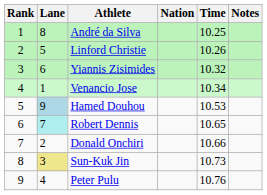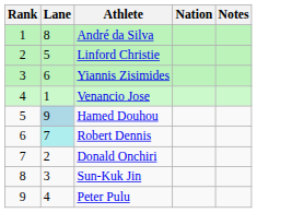- column: Time | 10.25 | 10.26 | 10.32 | 10.34 | 10.53 | 10.65 | 10.66 | 10.73 | 10.76
Sun-Kuk Jin | Lane: khaki background -> no background
